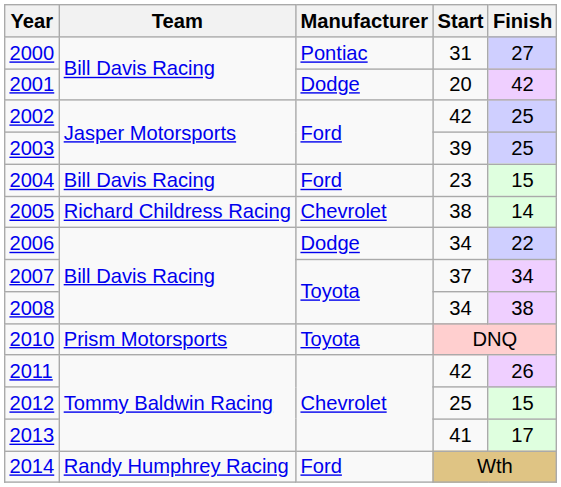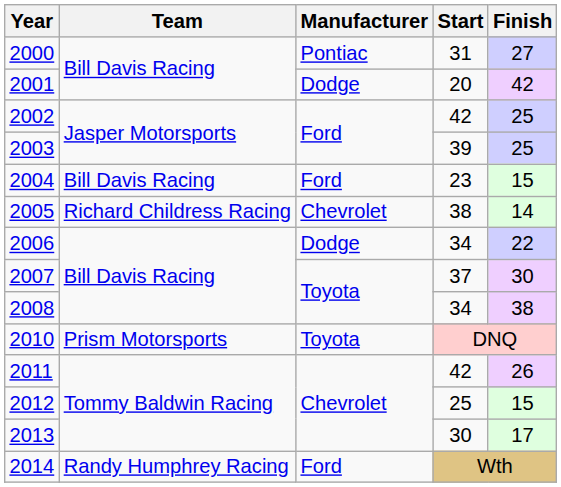2007 | Finish: 34 -> 30
2013 | Start: 41 -> 30
